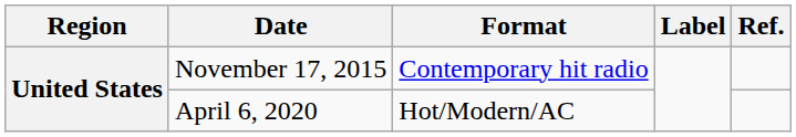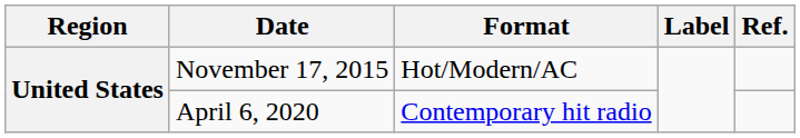November 17, 2015 | Format: Contemporary hit radio -> Hot/Modern/AC
April 6, 2020 | Format: Hot/Modern/AC -> Contemporary hit radio
